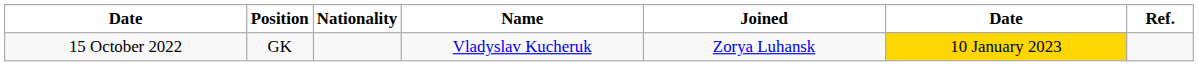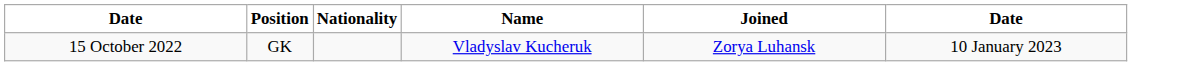- column: Ref.
15 October 2022 | column 6: gold background -> no background
